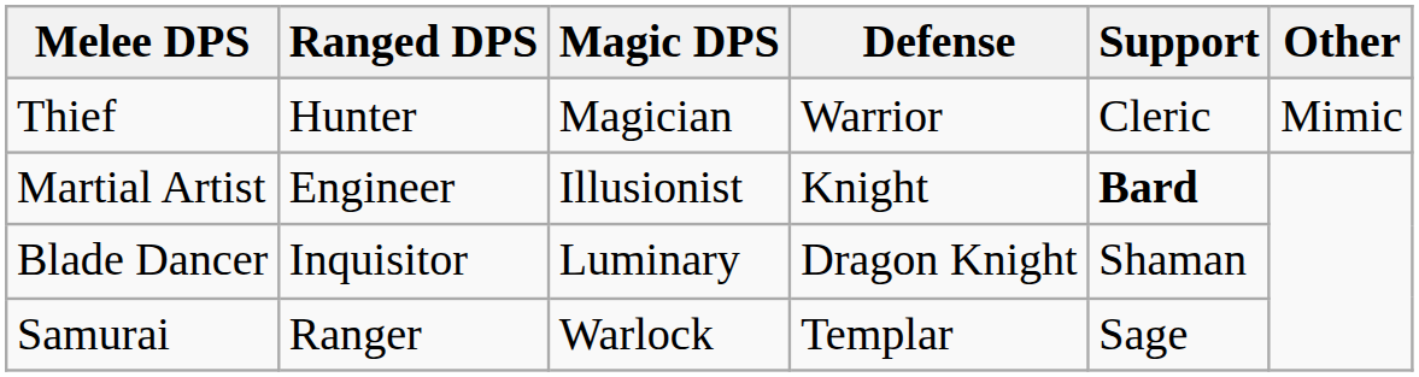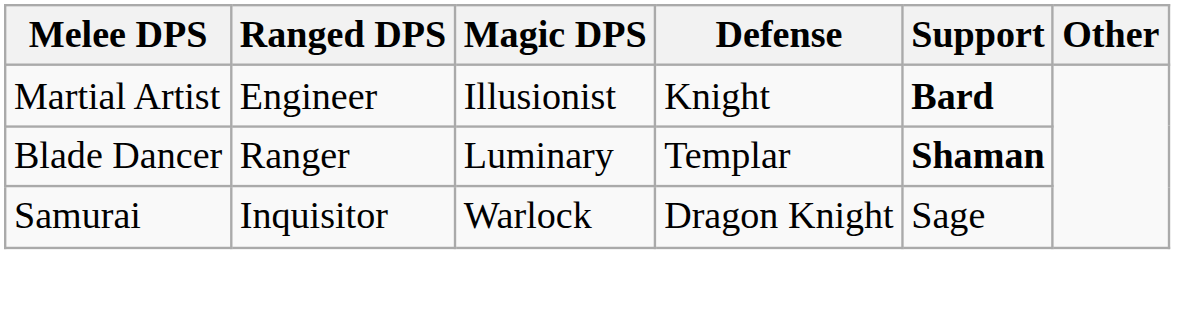- row: Thief | Hunter | Magician | Warrior | Cleric | Mimic
Blade Dancer | Ranged DPS: Inquisitor -> Ranger
Blade Dancer | Defense: Dragon Knight -> Templar
Blade Dancer | Support: normal -> bold
Samurai | Ranged DPS: Ranger -> Inquisitor
Samurai | Defense: Templar -> Dragon Knight
